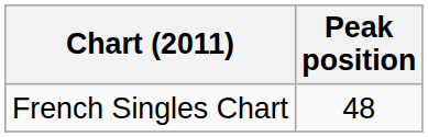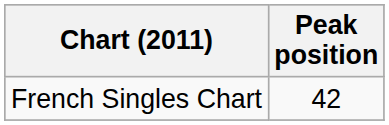French Singles Chart | Peak position: 48 -> 42
